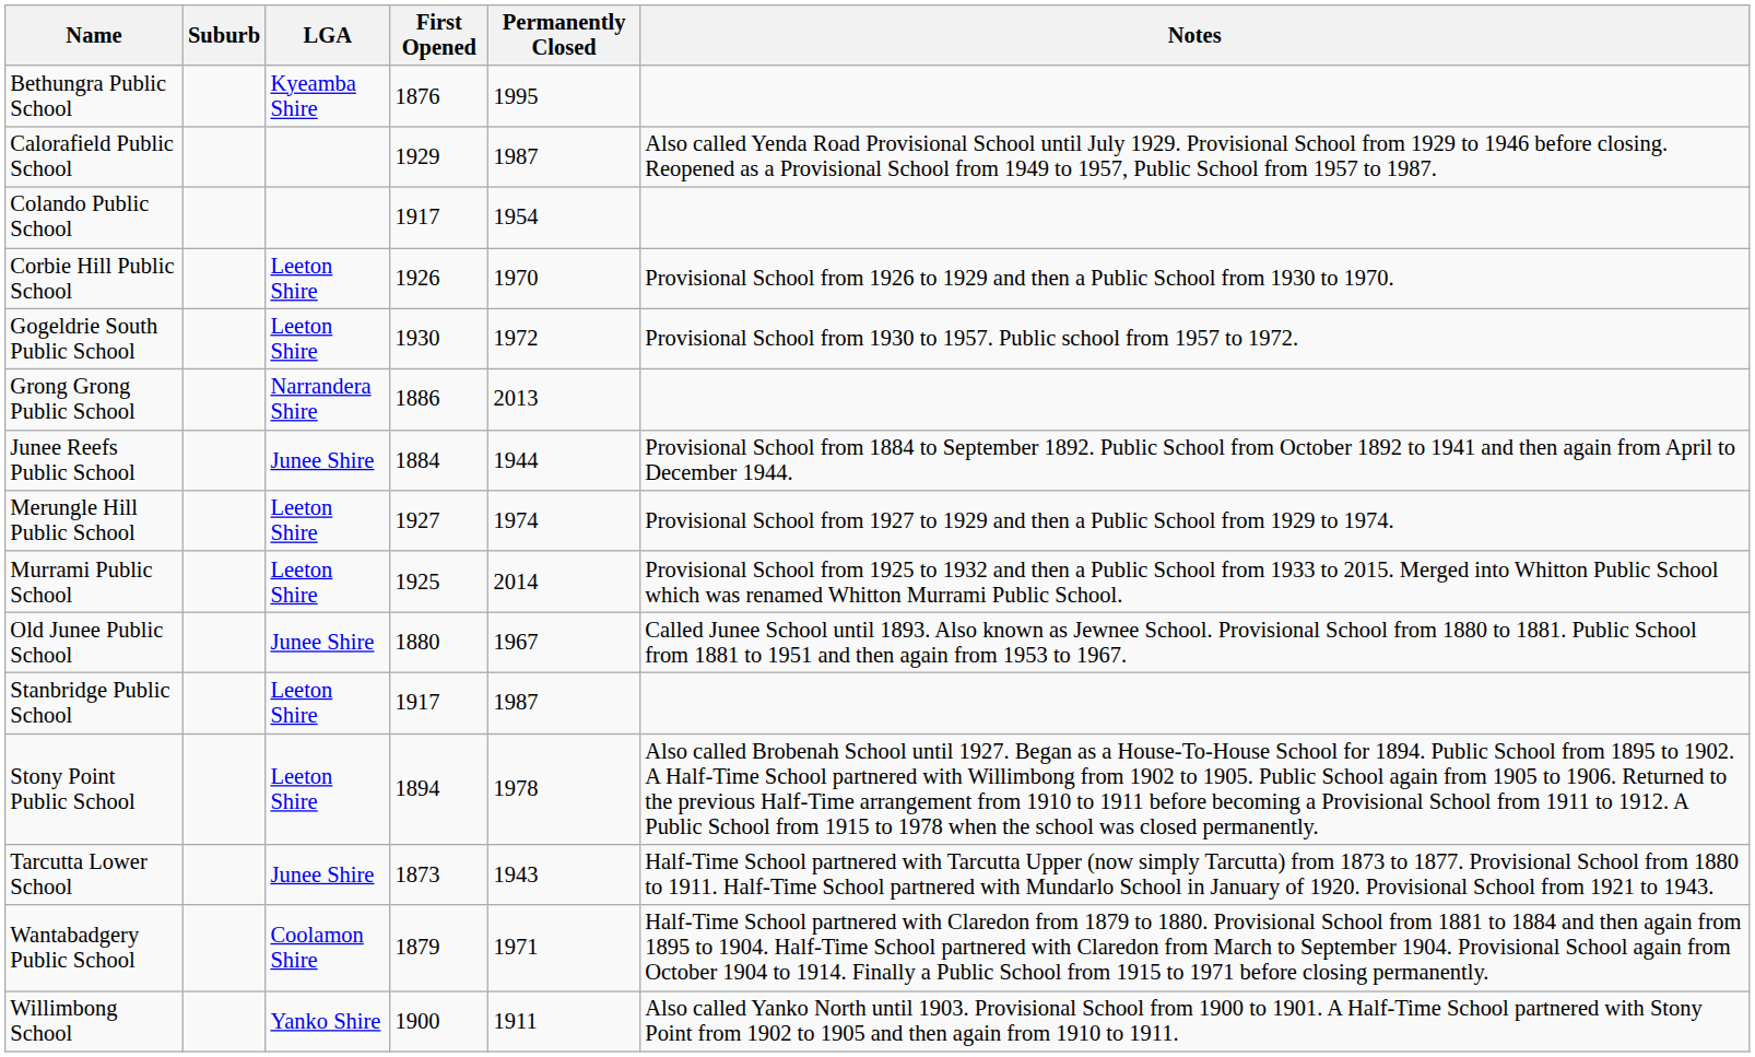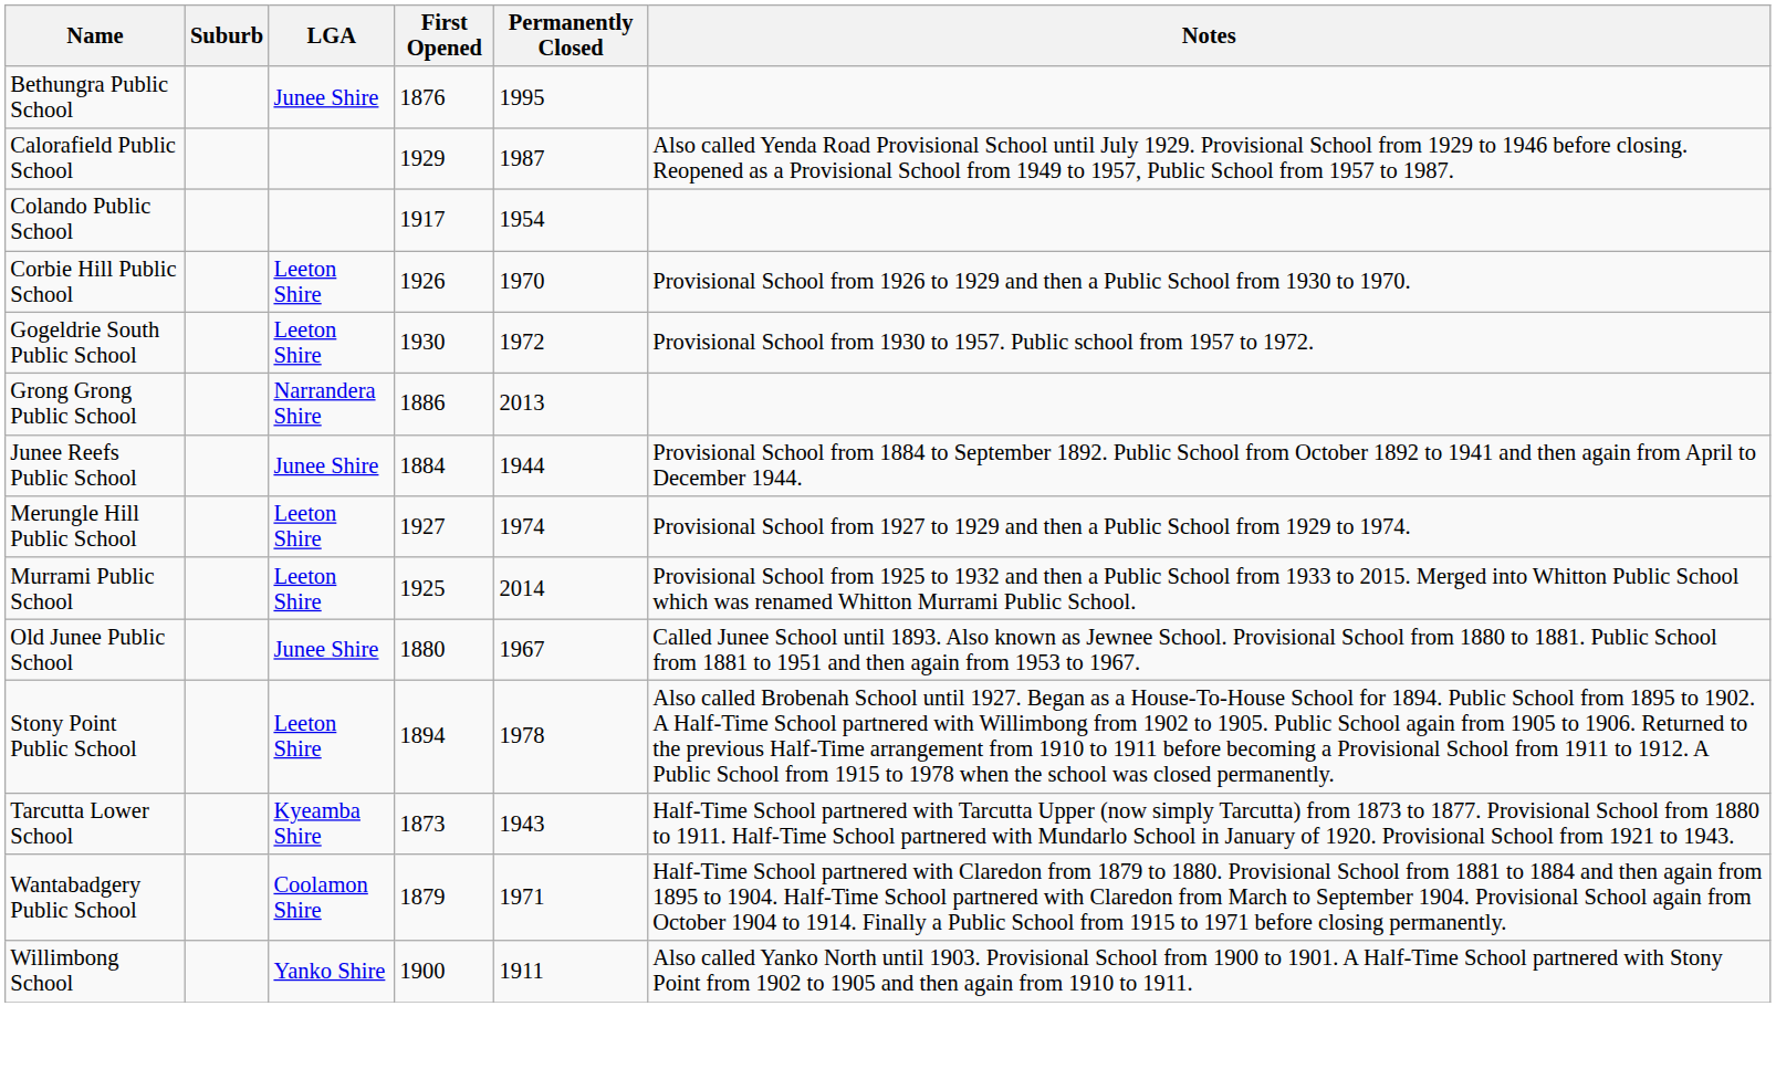Bethungra Public School | LGA: Kyeamba Shire -> Junee Shire
- row: Stanbridge Public School | Leeton Shire | 1917 | 1987
Tarcutta Lower School | LGA: Junee Shire -> Kyeamba Shire
